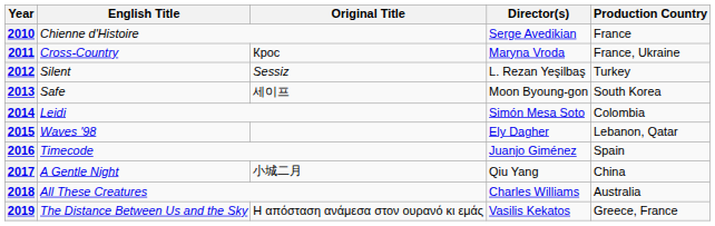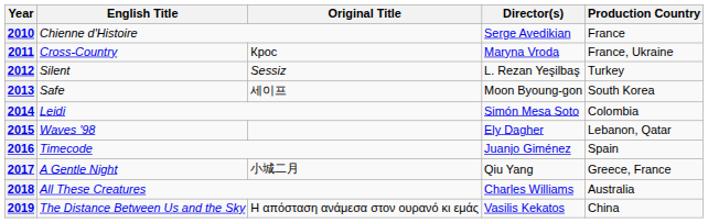2017 | Production Country: China -> Greece, France
2019 | Production Country: Greece, France -> China
